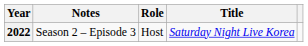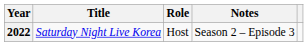columns swapped: Title <-> Notes
